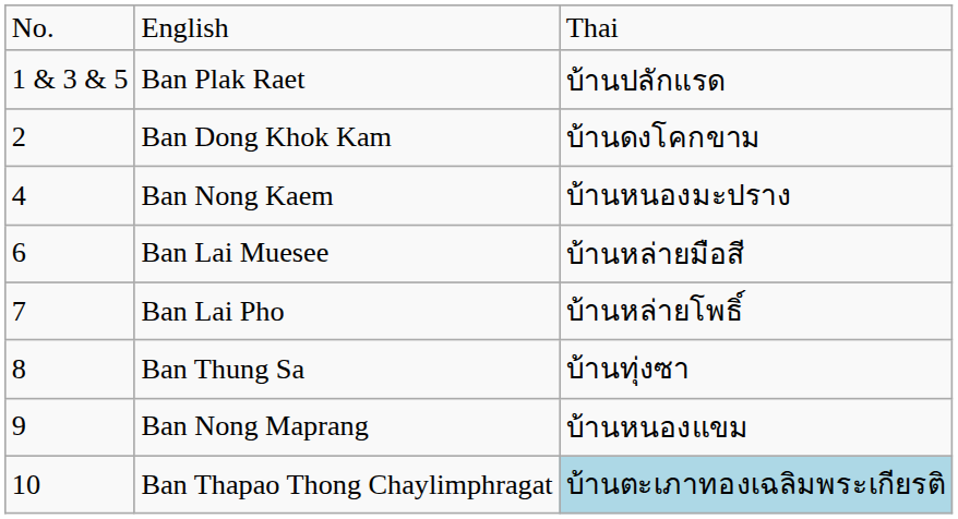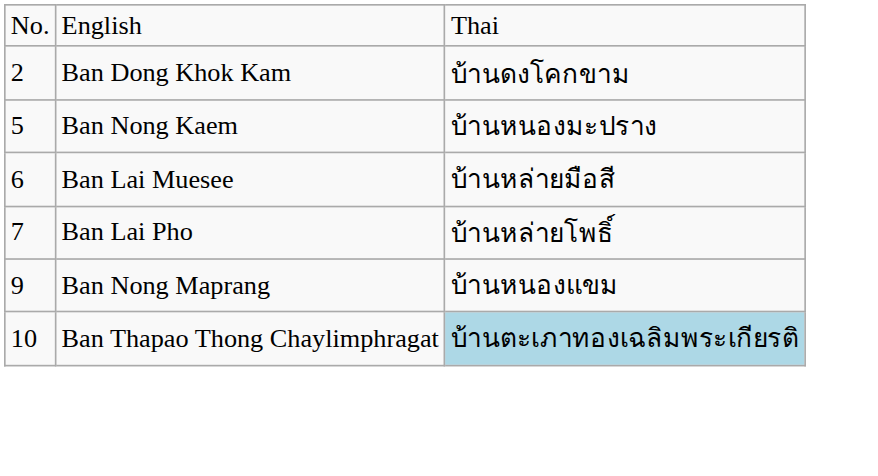- row: 1 & 3 & 5 | Ban Plak Raet | บ้านปลักแรด
Ban Nong Kaem | column 1: 4 -> 5
- row: 8 | Ban Thung Sa | บ้านทุ่งซา
